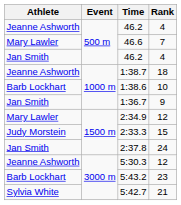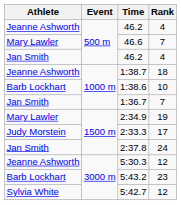1:36.7 | Rank: 9 -> 7
2:34.9 | Rank: 12 -> 19
2:33.3 | Rank: 15 -> 17
5:42.7 | Rank: 21 -> 12
